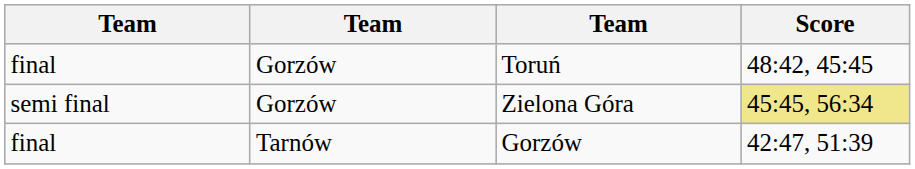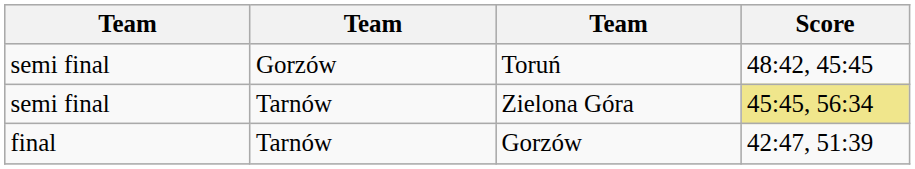Toruń | column 1: final -> semi final
Zielona Góra | column 2: Gorzów -> Tarnów
